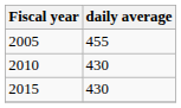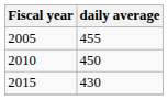2010 | daily average: 430 -> 450
